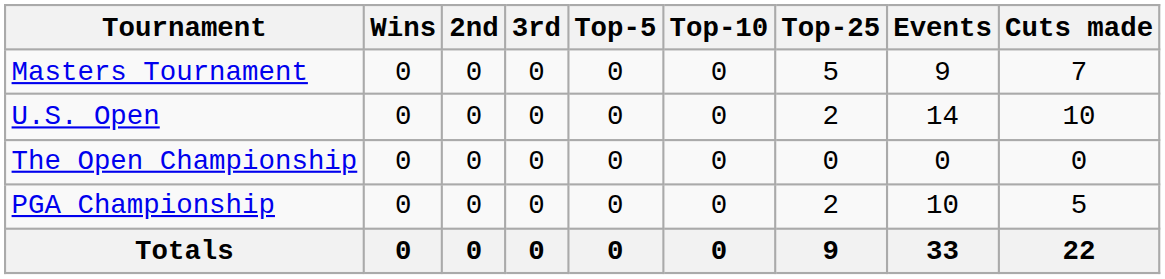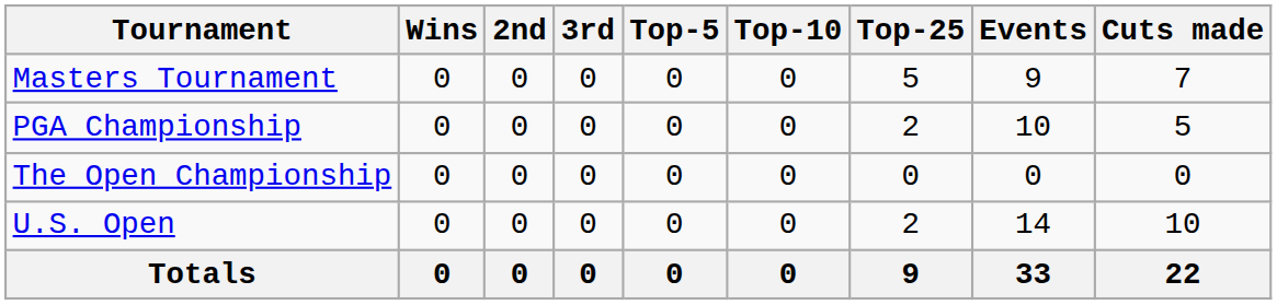rows swapped: U.S. Open <-> PGA Championship
